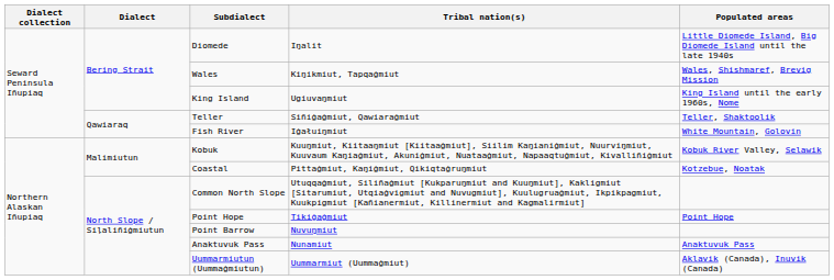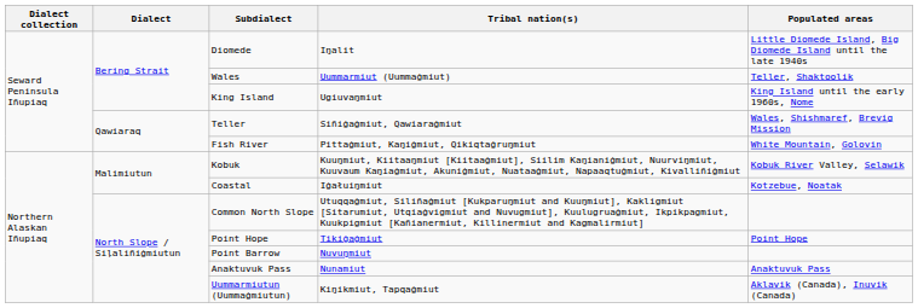Wales | Tribal nation(s): Kiŋikmiut, Tapqaġmiut -> Uummarmiut (Uummaġmiut)
Wales | Populated areas: Wales, Shishmaref, Brevig Mission -> Teller, Shaktoolik
Teller | Populated areas: Teller, Shaktoolik -> Wales, Shishmaref, Brevig Mission
Fish River | Tribal nation(s): Iġałuiŋmiut -> Pittaġmiut, Kaŋiġmiut, Qikiqtaġruŋmiut
Coastal | Tribal nation(s): Pittaġmiut, Kaŋiġmiut, Qikiqtaġruŋmiut -> Iġałuiŋmiut
Uummarmiutun (Uummaġmiutun) | Tribal nation(s): Uummarmiut (Uummaġmiut) -> Kiŋikmiut, Tapqaġmiut
